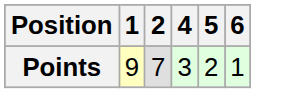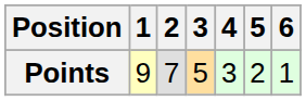+ column: 3 | 5
